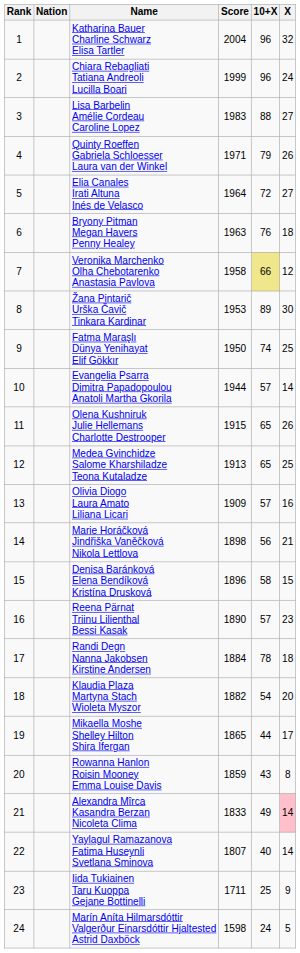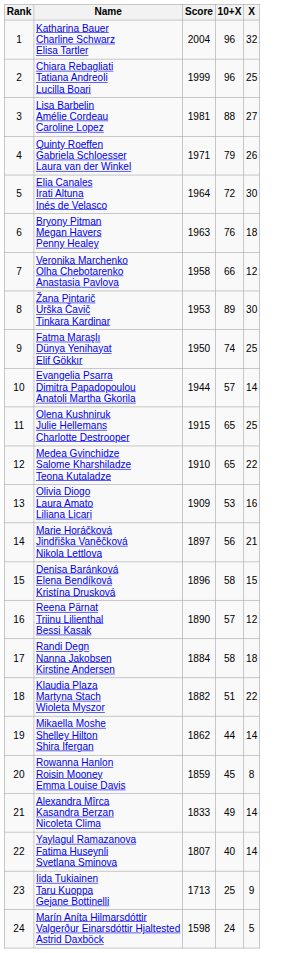- column: Nation
Chiara Rebagliati Tatiana Andreoli Lucilla Boari | X: 24 -> 25
Lisa Barbelin Amélie Cordeau Caroline Lopez | Score: 1983 -> 1981
Elia Canales Irati Altuna Inés de Velasco | X: 27 -> 30
Veronika Marchenko Olha Chebotarenko Anastasia Pavlova | 10+X: khaki background -> no background
Olena Kushniruk Julie Hellemans Charlotte Destrooper | X: 26 -> 25
Medea Gvinchidze Salome Kharshiladze Teona Kutaladze | Score: 1913 -> 1910
Medea Gvinchidze Salome Kharshiladze Teona Kutaladze | X: 25 -> 22
Olivia Diogo Laura Amato Liliana Licari | 10+X: 57 -> 53
Marie Horáčková Jindřiška Vaněčková Nikola Lettlova | Score: 1898 -> 1897
Reena Pärnat Triinu Lilienthal Bessi Kasak | X: 23 -> 12
Randi Degn Nanna Jakobsen Kirstine Andersen | 10+X: 78 -> 58
Klaudia Plaza Martyna Stach Wioleta Myszor | 10+X: 54 -> 51
Klaudia Plaza Martyna Stach Wioleta Myszor | X: 20 -> 22
Mikaella Moshe Shelley Hilton Shira Ifergan | Score: 1865 -> 1862
Mikaella Moshe Shelley Hilton Shira Ifergan | X: 17 -> 14
Rowanna Hanlon Roisin Mooney Emma Louise Davis | 10+X: 43 -> 45
Alexandra Mîrca Kasandra Berzan Nicoleta Clima | X: pink background -> no background
Iida Tukiainen Taru Kuoppa Gejane Bottinelli | Score: 1711 -> 1713
